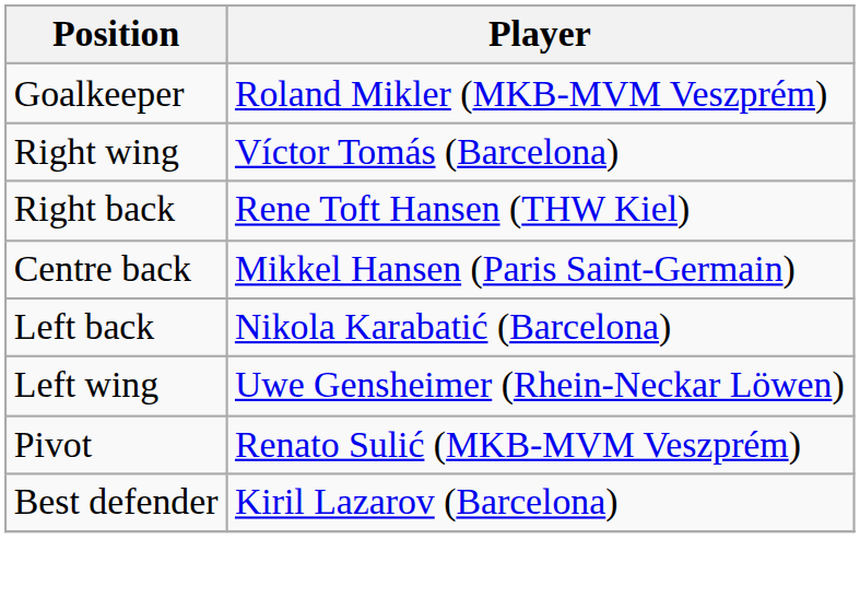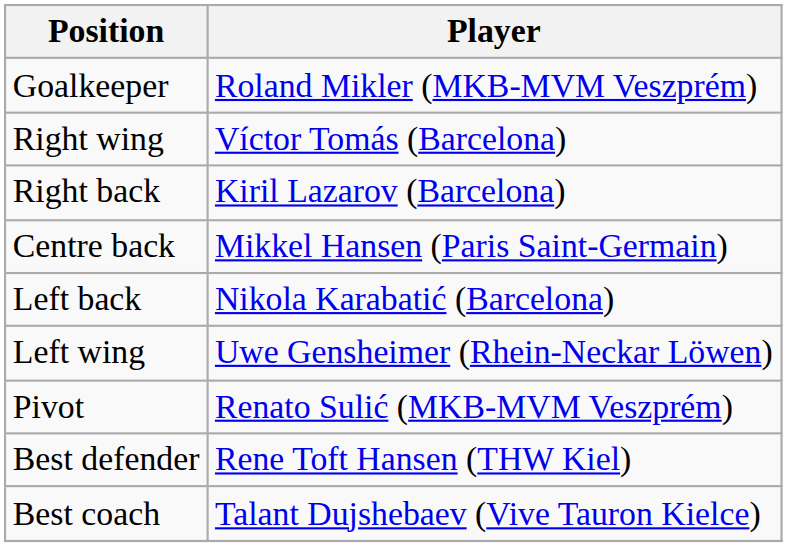Right back | Player: Rene Toft Hansen (THW Kiel) -> Kiril Lazarov (Barcelona)
Best defender | Player: Kiril Lazarov (Barcelona) -> Rene Toft Hansen (THW Kiel)
+ row: Best coach | Talant Dujshebaev (Vive Tauron Kielce)
